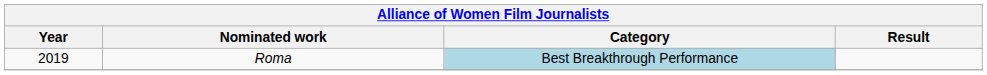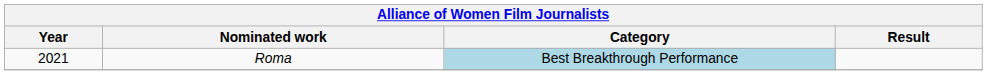Roma | Year: 2019 -> 2021
